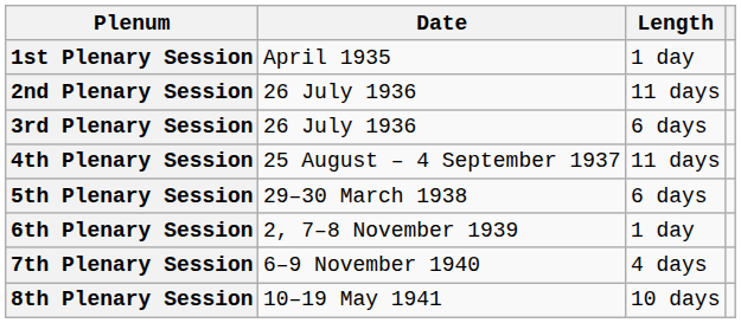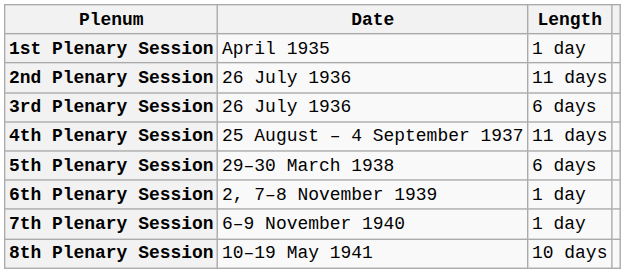7th Plenary Session | Length: 4 days -> 1 day
